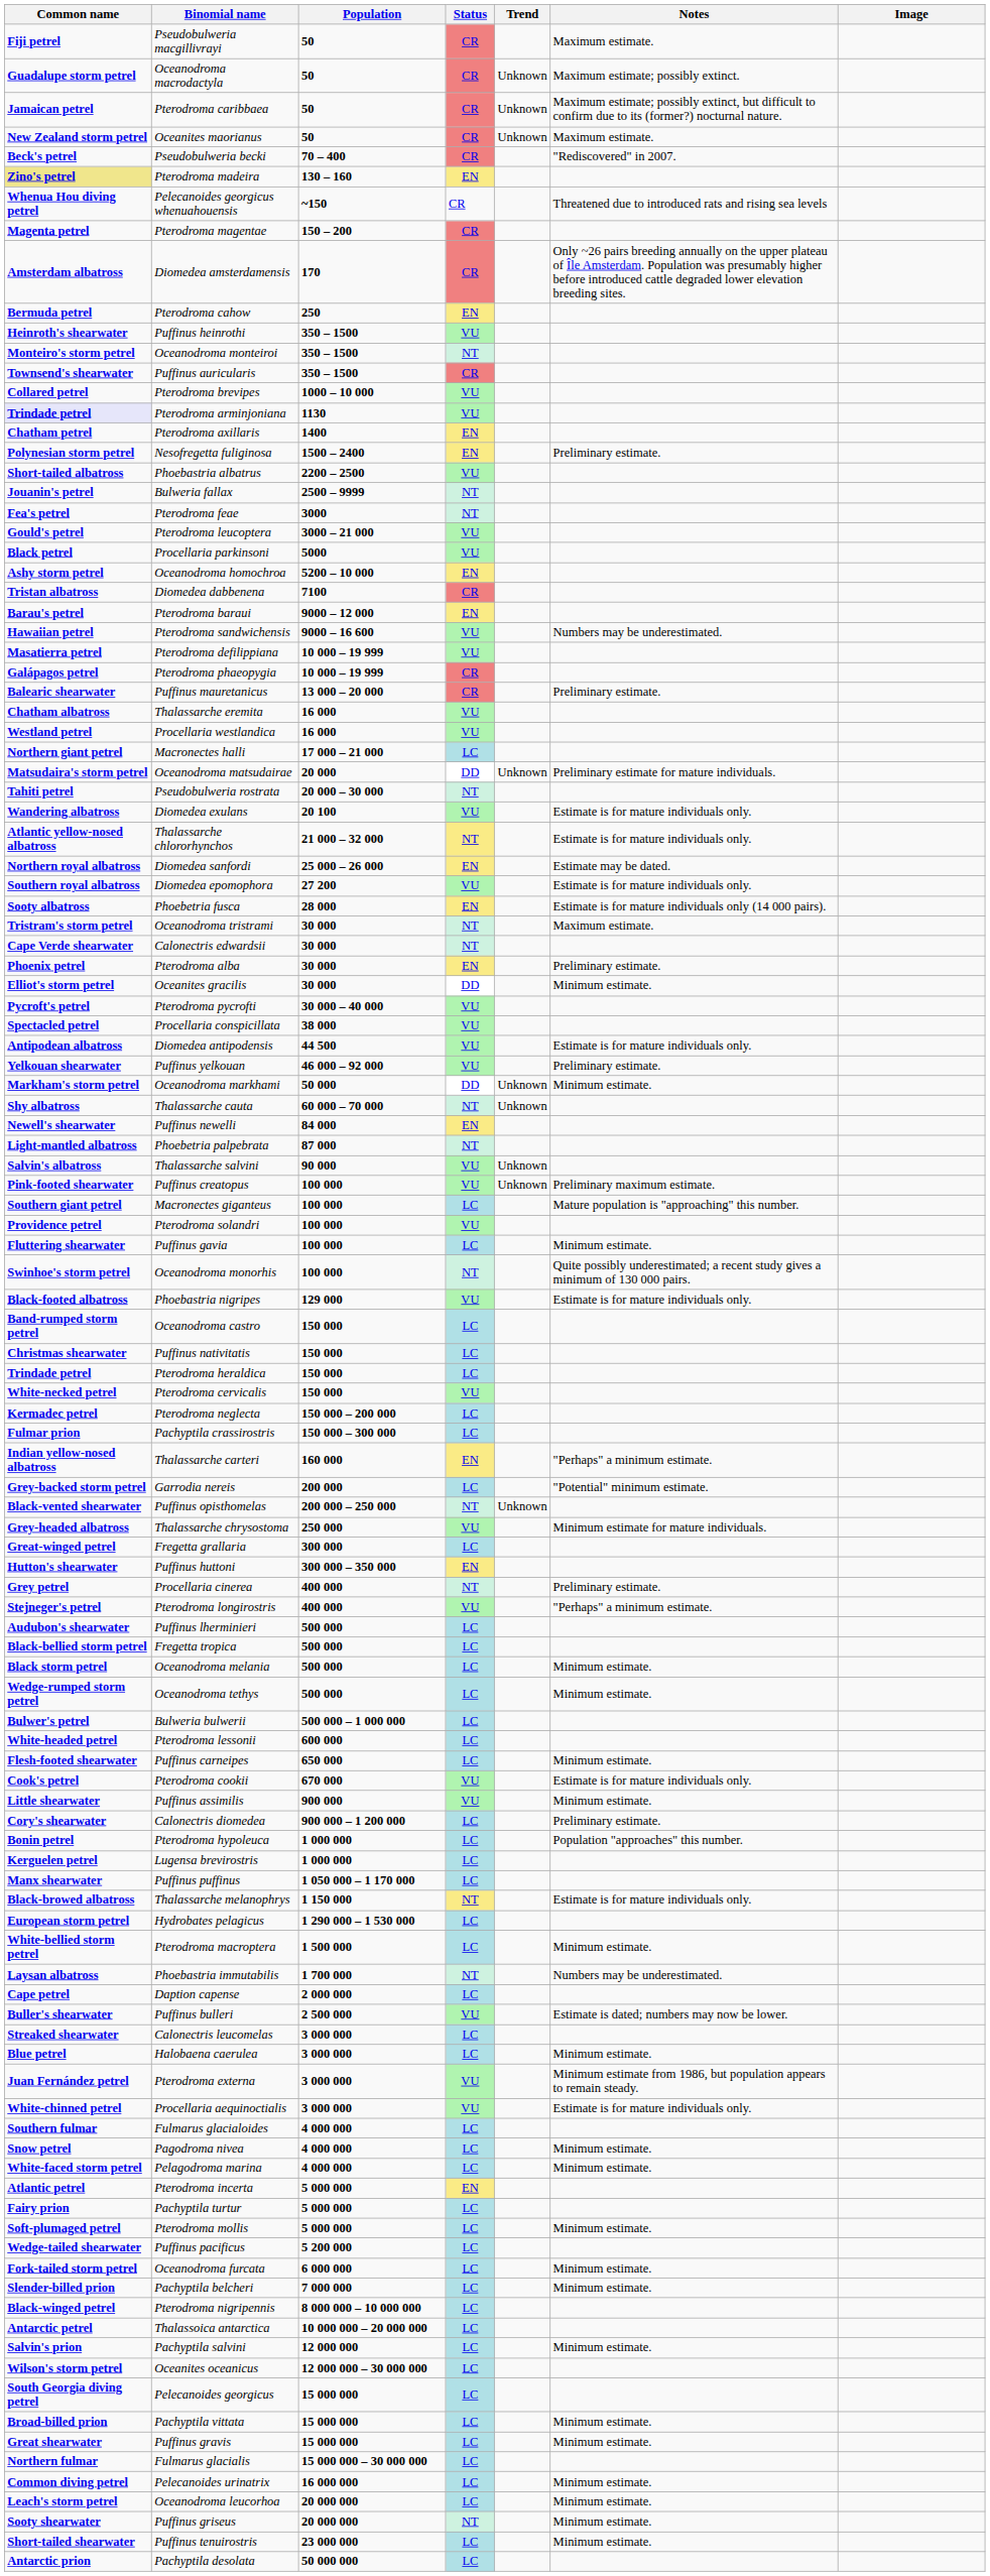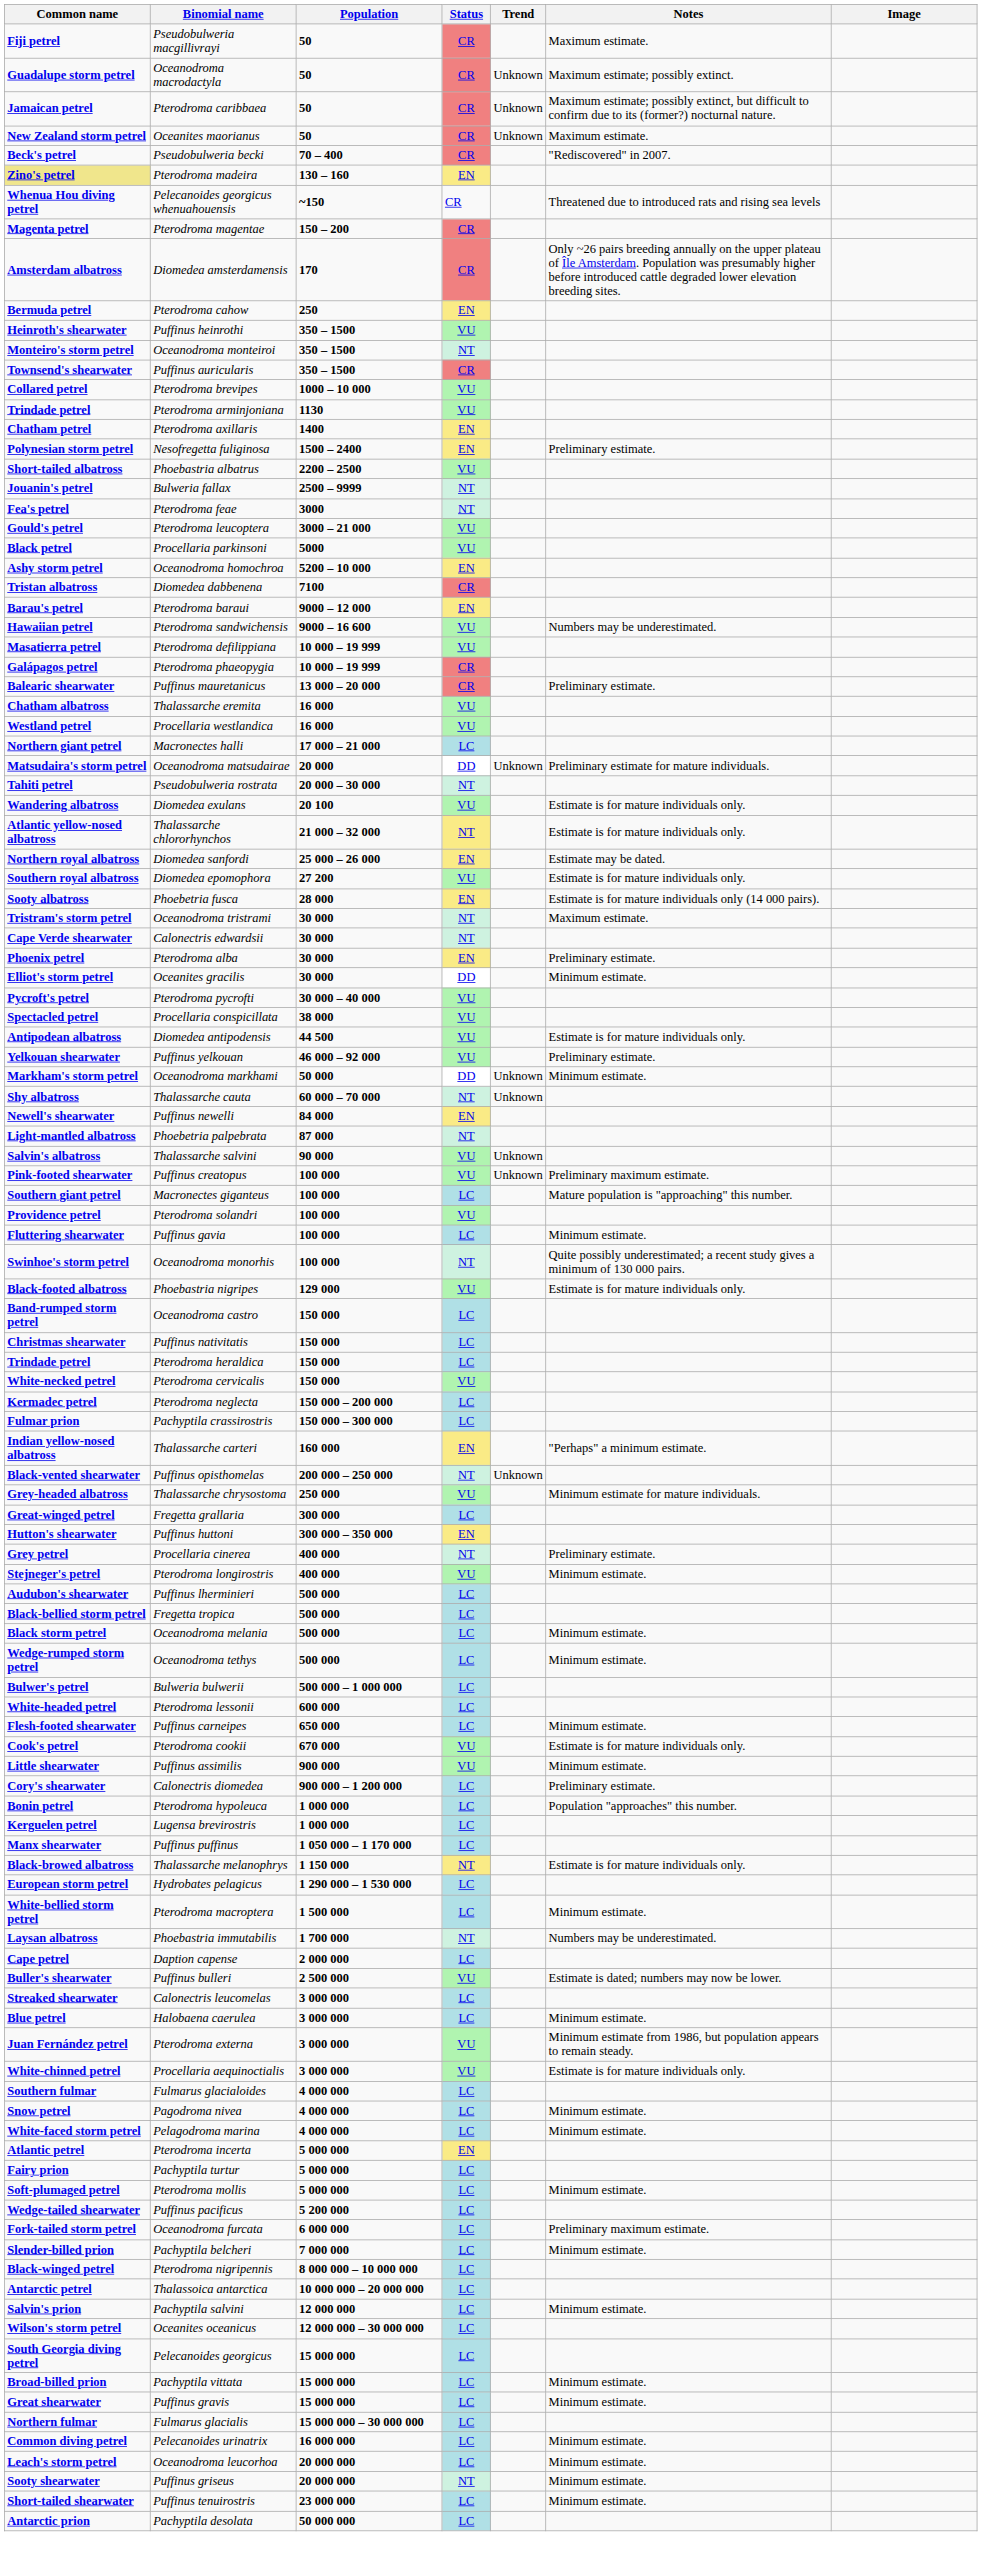Pterodroma arminjoniana | Common name: lavender background -> no background
- row: Grey-backed storm petrel | Garrodia nereis | 200 000 | LC | "Potential" minimum estimate.
Pterodroma longirostris | Notes: "Perhaps" a minimum estimate. -> Minimum estimate.
Oceanodroma furcata | Notes: Minimum estimate. -> Preliminary maximum estimate.
